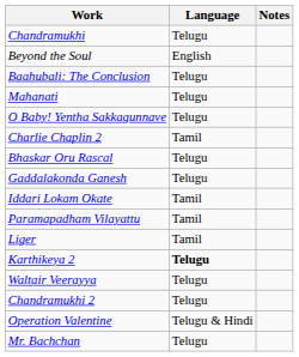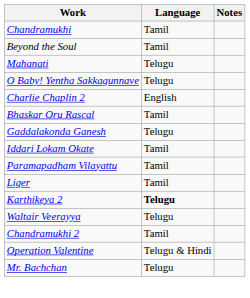Chandramukhi | Language: Telugu -> Tamil
Beyond the Soul | Language: English -> Tamil
- row: Baahubali: The Conclusion | Telugu
Charlie Chaplin 2 | Language: Tamil -> English
Bhaskar Oru Rascal | Language: Telugu -> Tamil
Chandramukhi 2 | Language: Telugu -> Tamil
